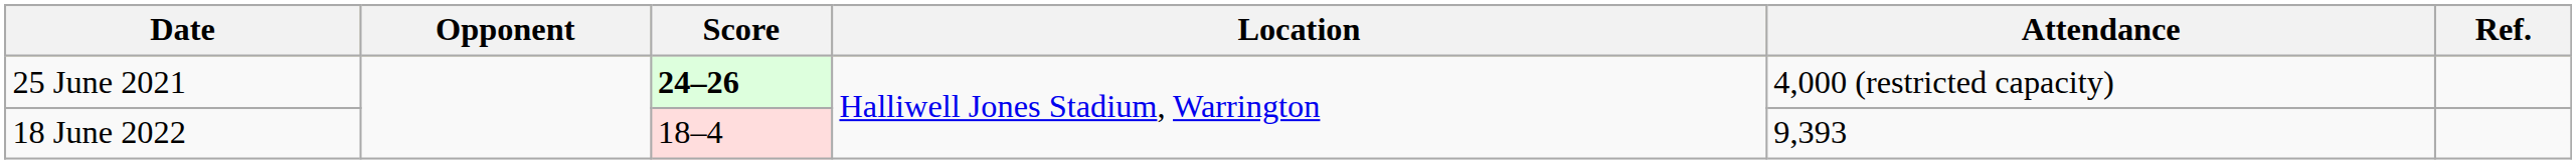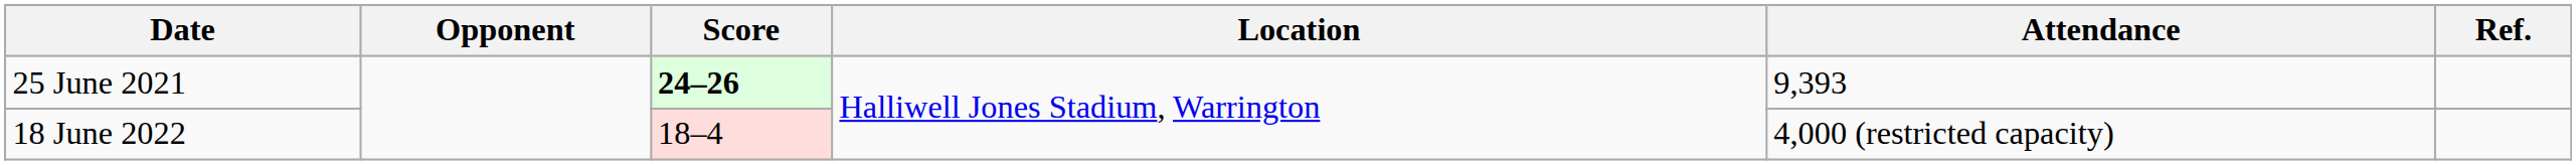25 June 2021 | Attendance: 4,000 (restricted capacity) -> 9,393
18 June 2022 | Attendance: 9,393 -> 4,000 (restricted capacity)
